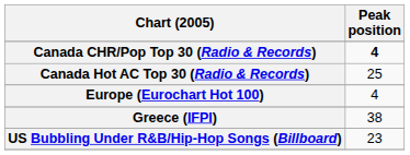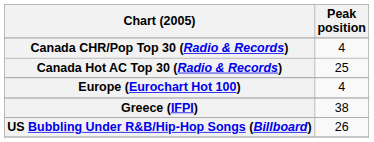Canada CHR/Pop Top 30 (Radio & Records) | Peak position: bold -> normal
US Bubbling Under R&B/Hip-Hop Songs (Billboard) | Peak position: 23 -> 26
